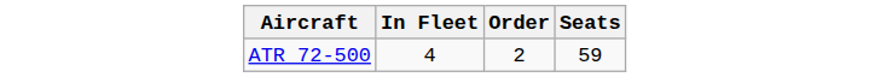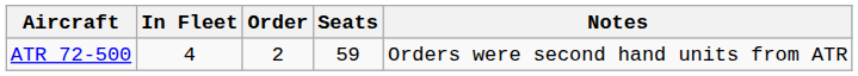+ column: Notes | Orders were second hand units from ATR
